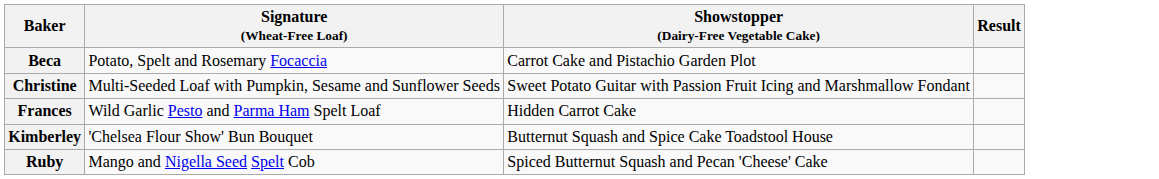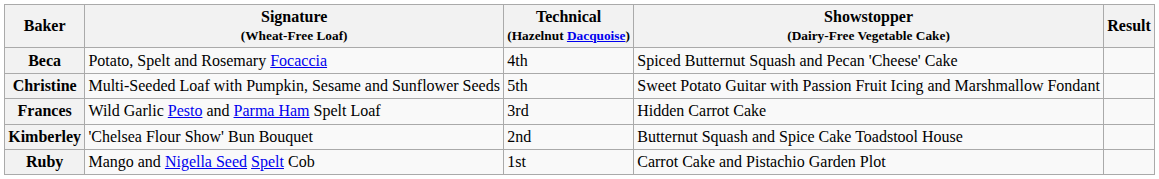+ column: Technical (Hazelnut Dacquoise) | 4th | 5th | 3rd | 2nd | 1st
Beca | Showstopper (Dairy-Free Vegetable Cake): Carrot Cake and Pistachio Garden Plot -> Spiced Butternut Squash and Pecan 'Cheese' Cake
Ruby | Showstopper (Dairy-Free Vegetable Cake): Spiced Butternut Squash and Pecan 'Cheese' Cake -> Carrot Cake and Pistachio Garden Plot
